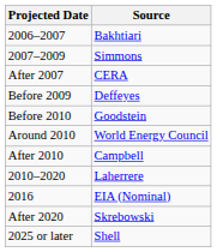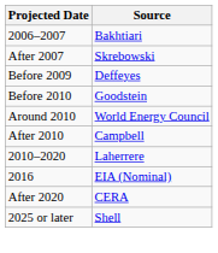- row: 2007–2009 | Simmons
After 2007 | Source: CERA -> Skrebowski
After 2020 | Source: Skrebowski -> CERA
